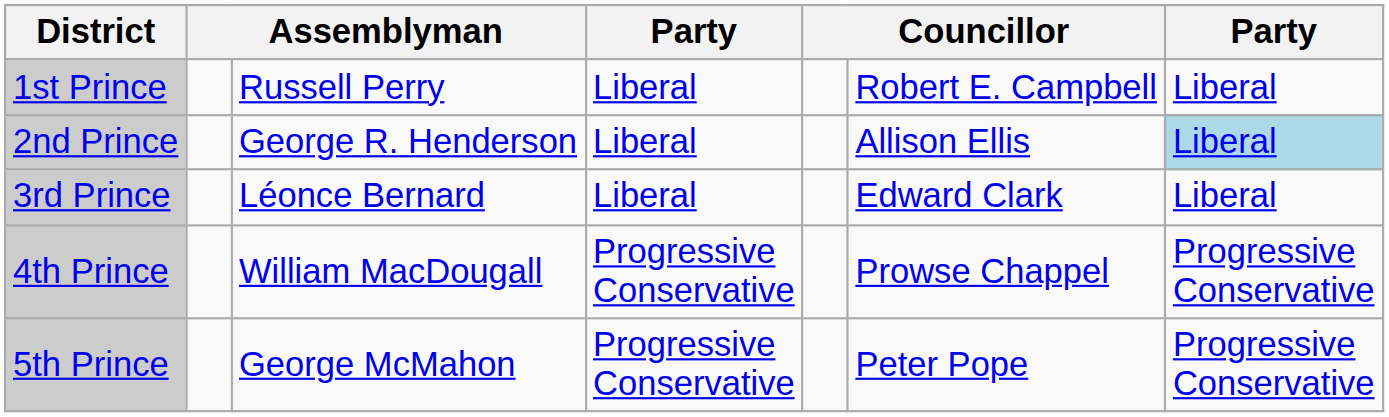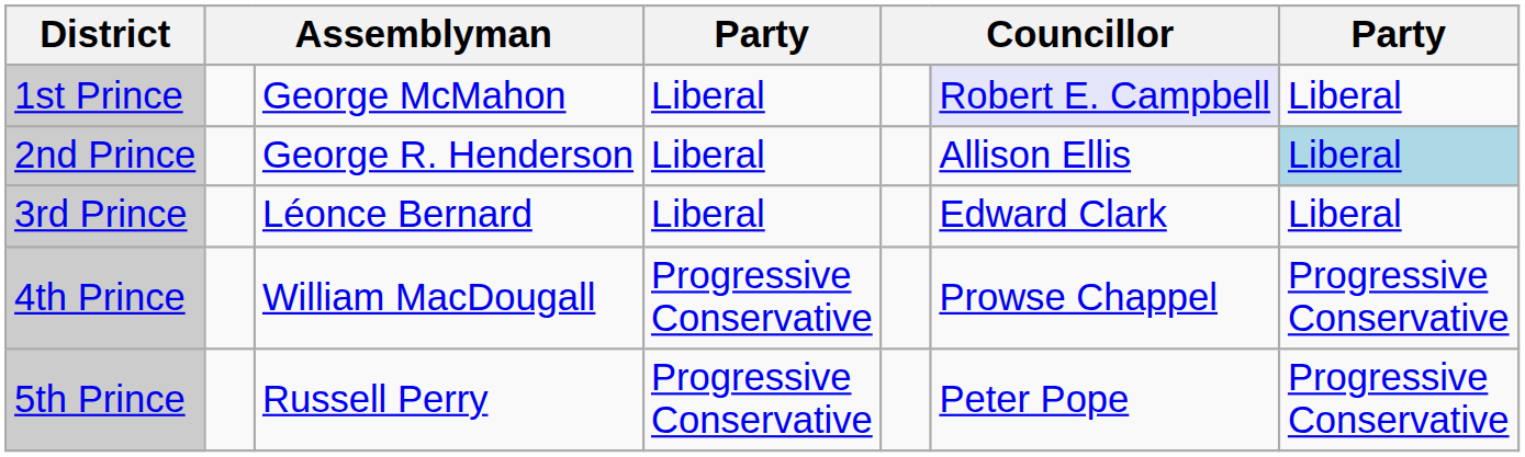1st Prince | column 3: Russell Perry -> George McMahon
1st Prince | column 6: no background -> lavender background
5th Prince | column 3: George McMahon -> Russell Perry
